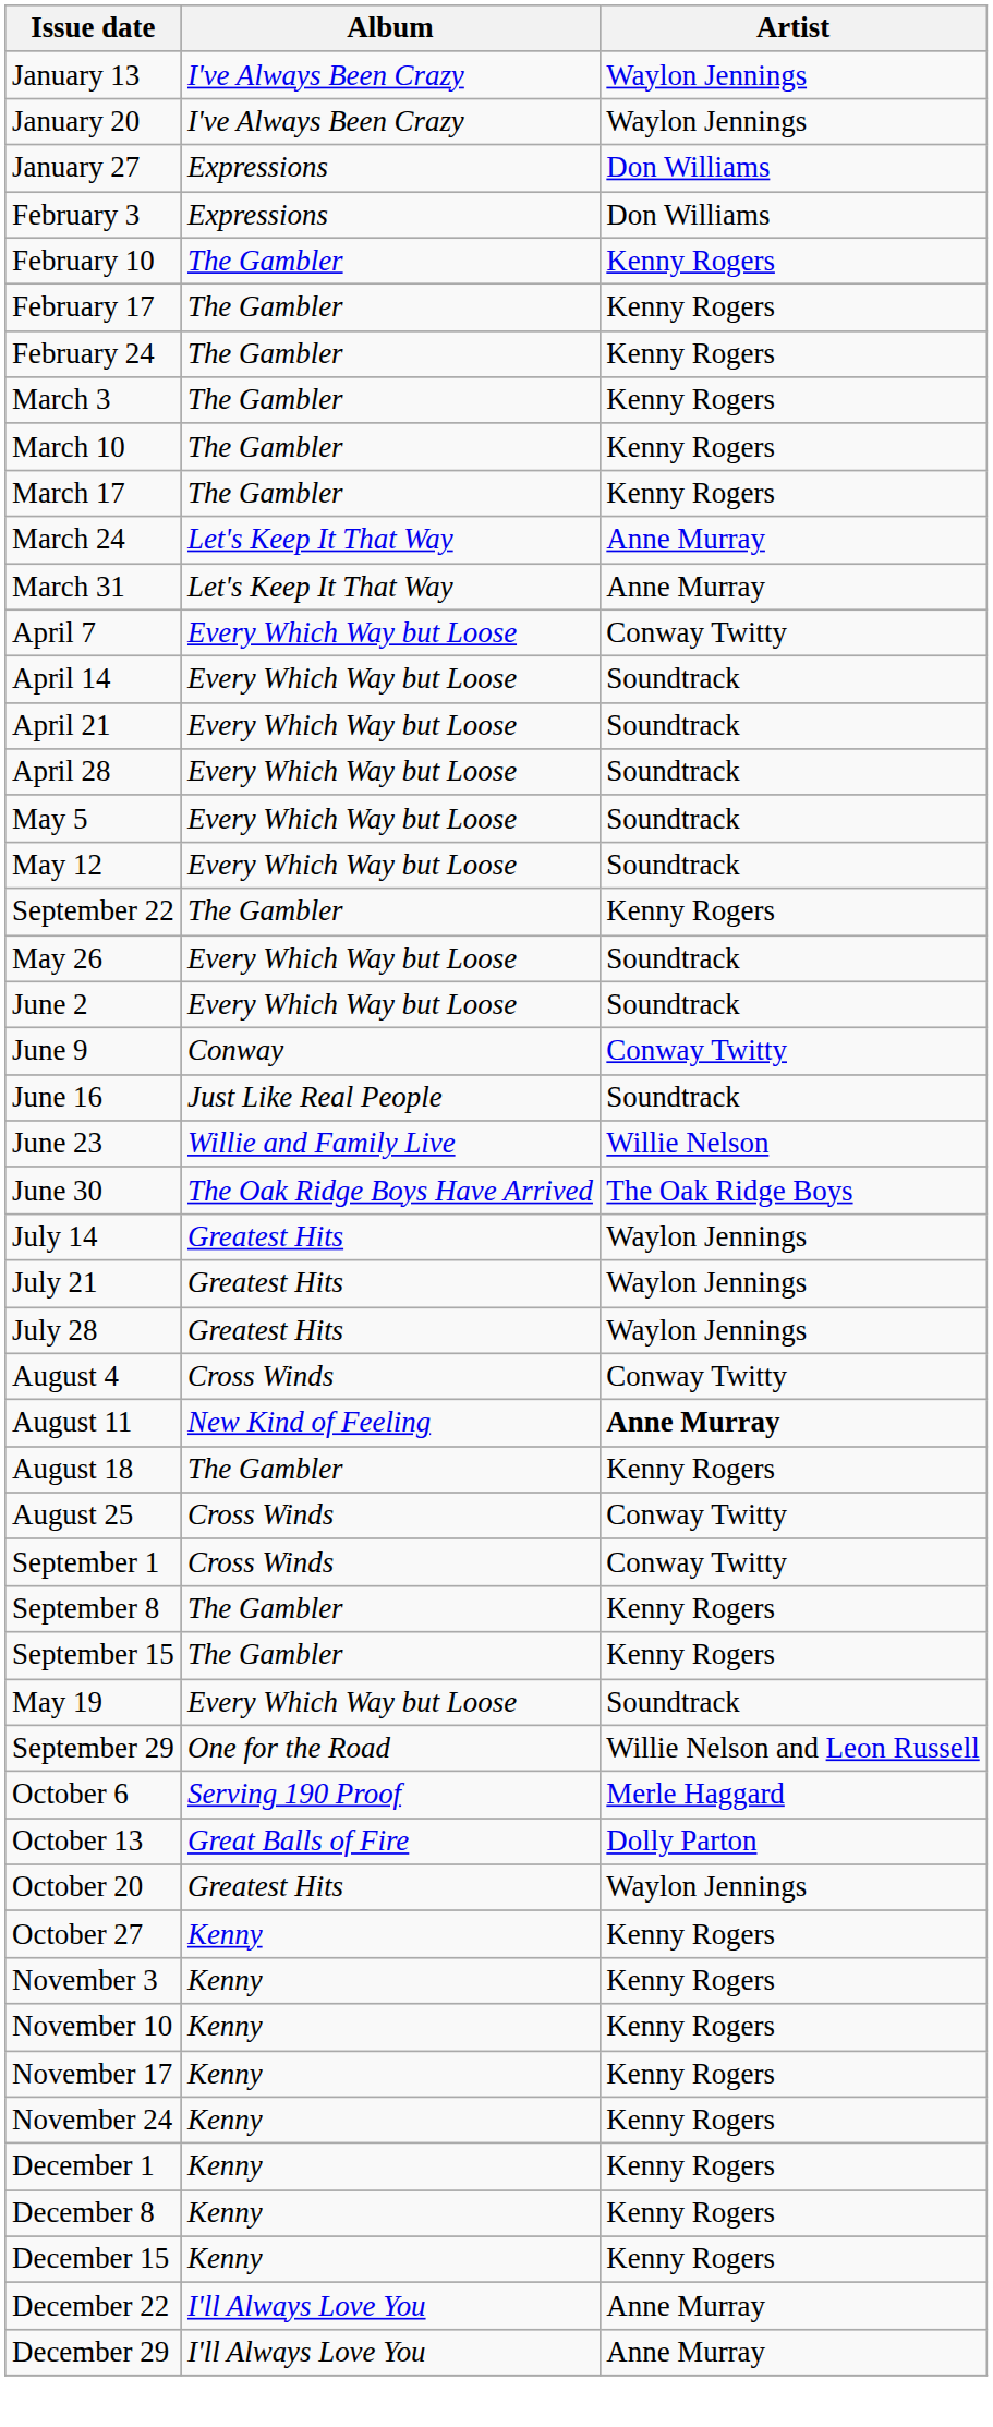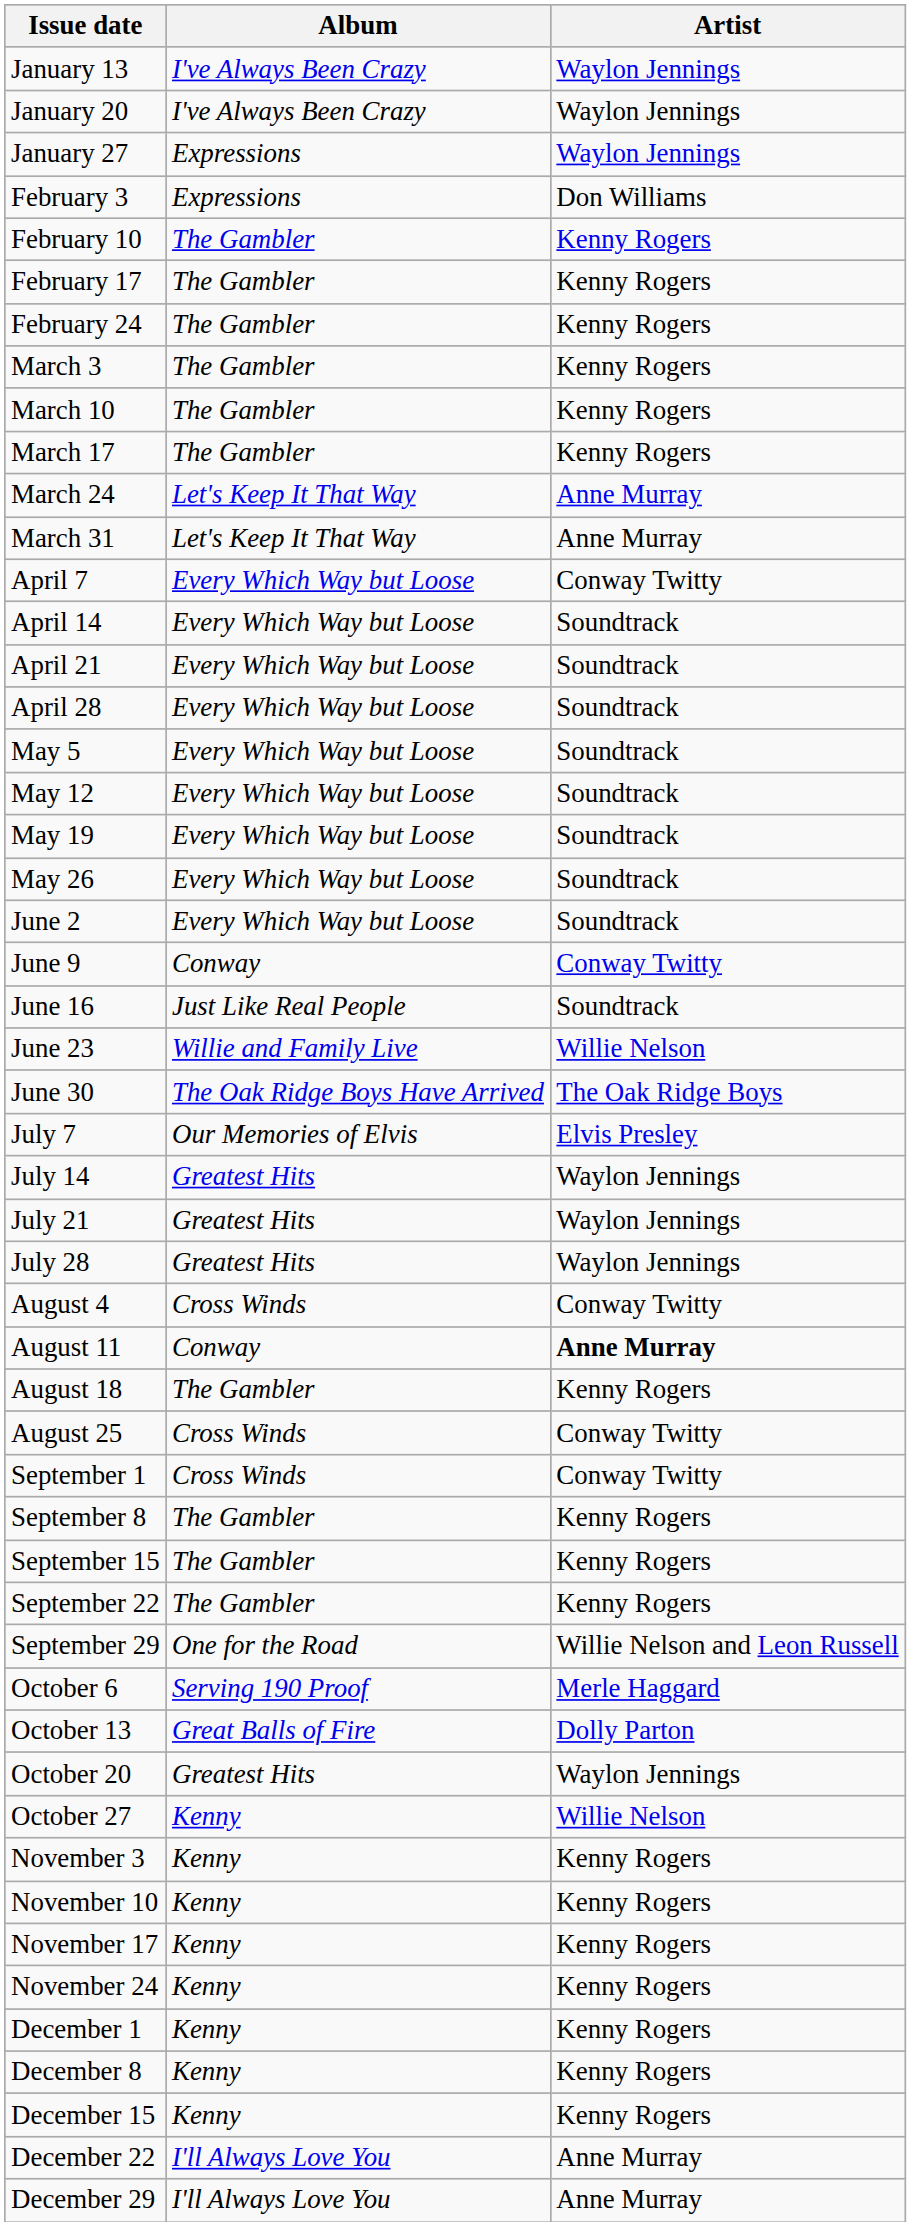January 27 | Artist: Don Williams -> Waylon Jennings
rows swapped: May 19 <-> September 22
+ row: July 7 | Our Memories of Elvis | Elvis Presley
August 11 | Album: New Kind of Feeling -> Conway
October 27 | Artist: Kenny Rogers -> Willie Nelson
